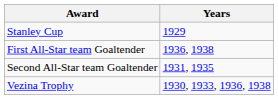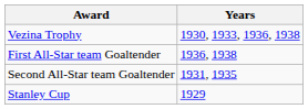rows swapped: Vezina Trophy <-> Stanley Cup
